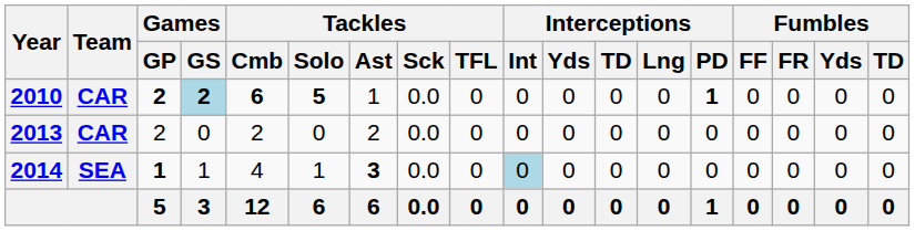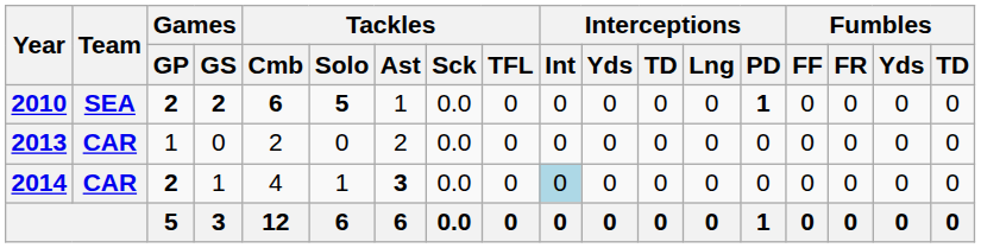2010 | Team: CAR -> SEA
2010 | Games / GS: lightblue background -> no background
2013 | Games / GP: 2 -> 1
2014 | Team: SEA -> CAR
2014 | Games / GP: 1 -> 2
